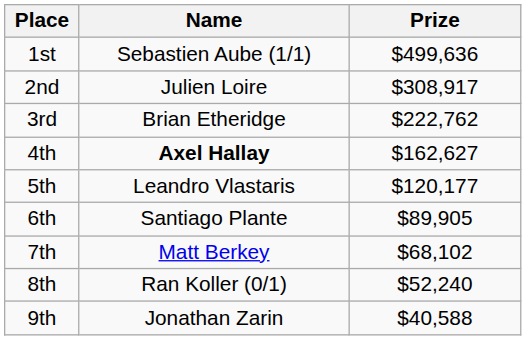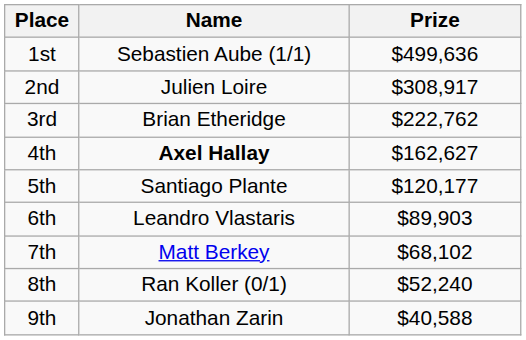5th | Name: Leandro Vlastaris -> Santiago Plante
6th | Name: Santiago Plante -> Leandro Vlastaris
6th | Prize: $89,905 -> $89,903
